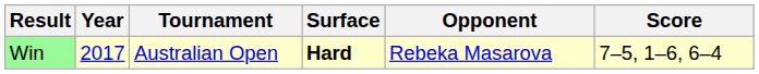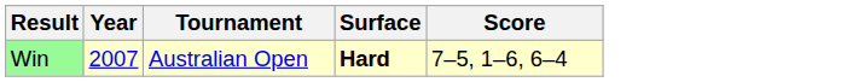- column: Opponent | Rebeka Masarova
Win | Year: 2017 -> 2007
